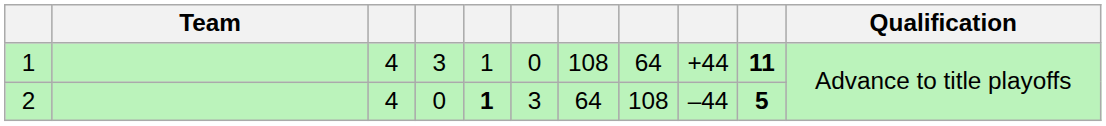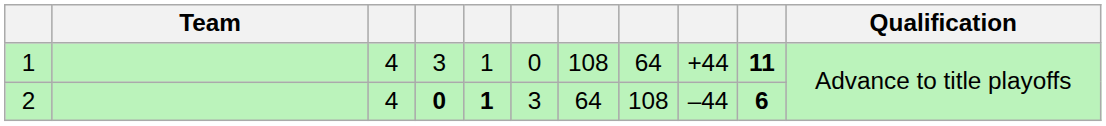2 | column 4: normal -> bold
2 | column 10: 5 -> 6
